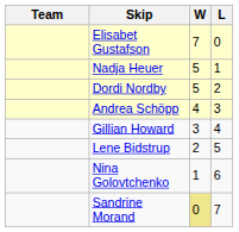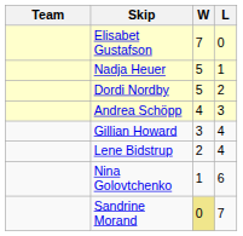Lene Bidstrup | L: 5 -> 4
